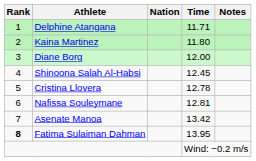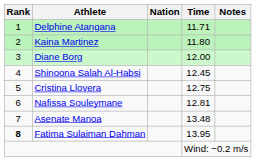Cristina Llovera | Time: 12.78 -> 12.75
Asenate Manoa | Time: 13.42 -> 13.48
